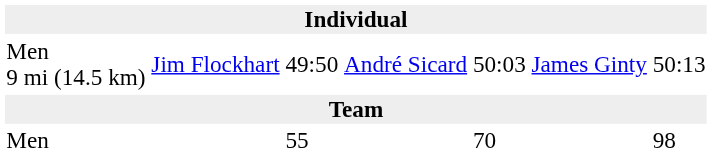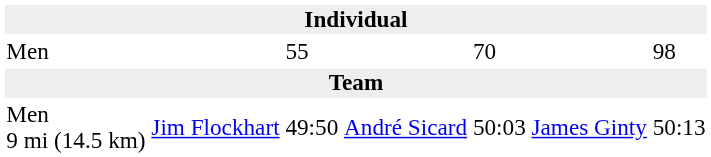rows swapped: Men 9 mi (14.5 km) <-> Men
